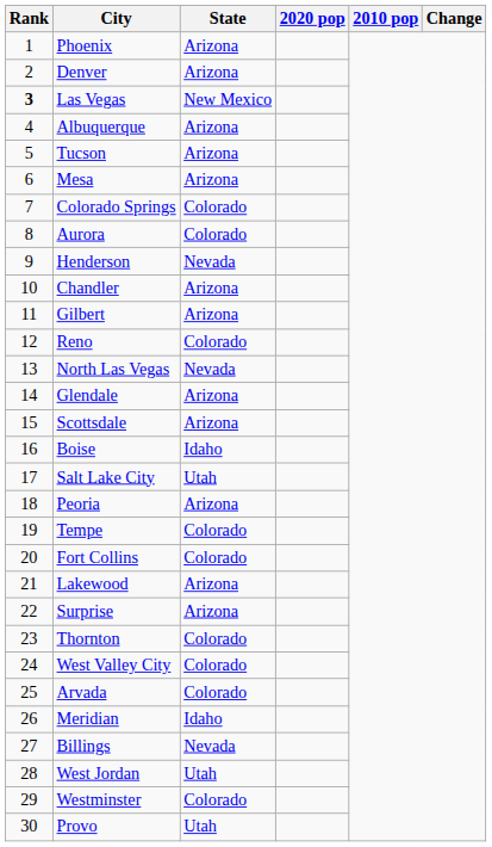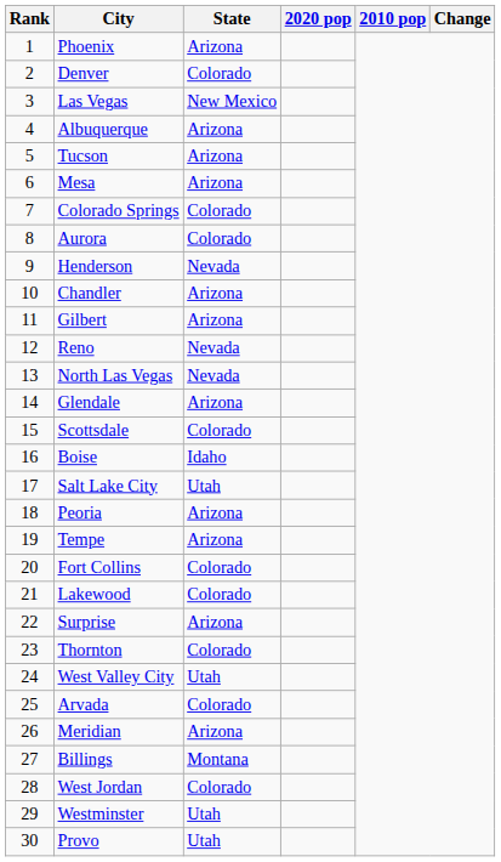Denver | State: Arizona -> Colorado
Las Vegas | Rank: bold -> normal
Reno | State: Colorado -> Nevada
Scottsdale | State: Arizona -> Colorado
Tempe | State: Colorado -> Arizona
Lakewood | State: Arizona -> Colorado
West Valley City | State: Colorado -> Utah
Meridian | State: Idaho -> Arizona
Billings | State: Nevada -> Montana
West Jordan | State: Utah -> Colorado
Westminster | State: Colorado -> Utah
